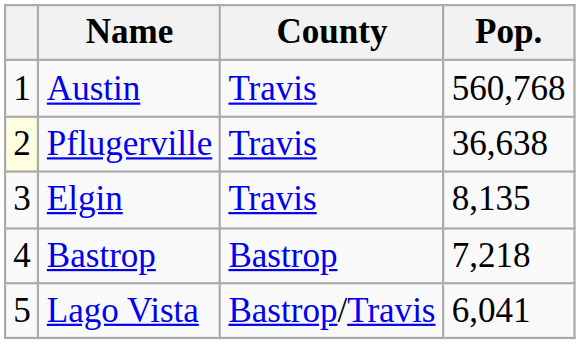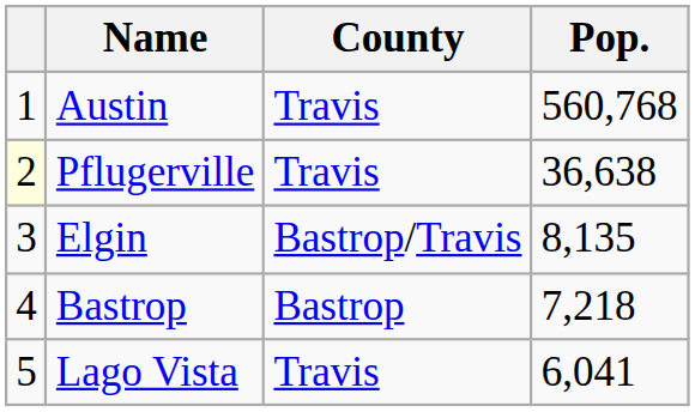Elgin | County: Travis -> Bastrop/Travis
Lago Vista | County: Bastrop/Travis -> Travis
